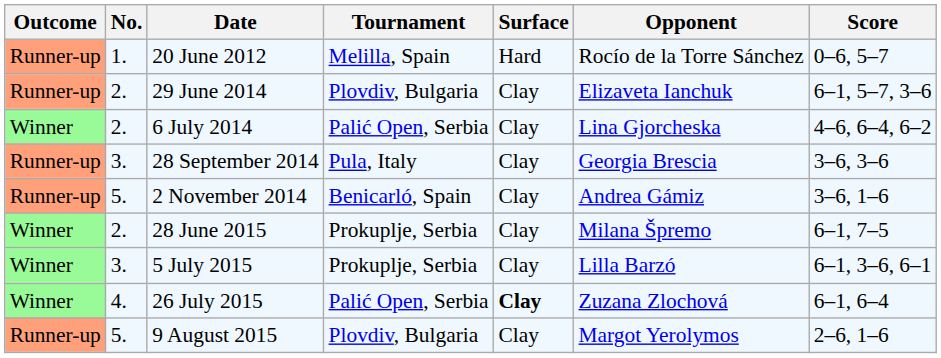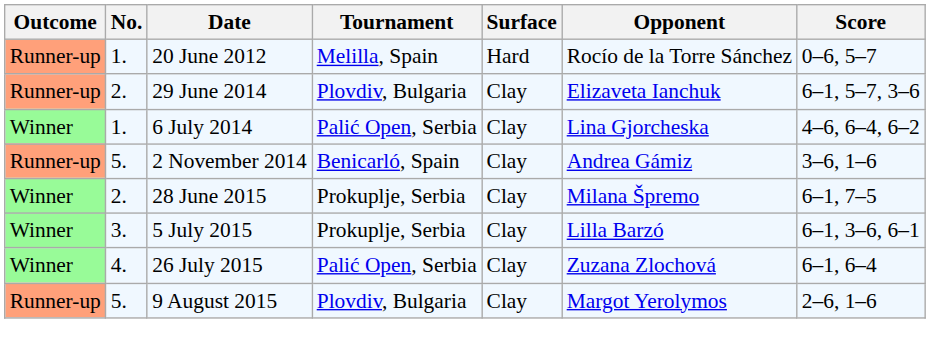6 July 2014 | No.: 2. -> 1.
- row: Runner-up | 3. | 28 September 2014 | Pula, Italy | Clay | Georgia Brescia | 3–6, 3–6
26 July 2015 | Surface: bold -> normal
